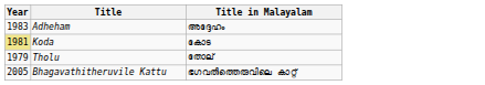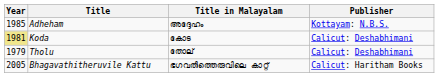+ column: Publisher | Kottayam: N.B.S. | Calicut: Deshabhimani | Calicut: Deshabhimani | Calicut: Haritham Books
Adheham | Year: 1983 -> 1985
